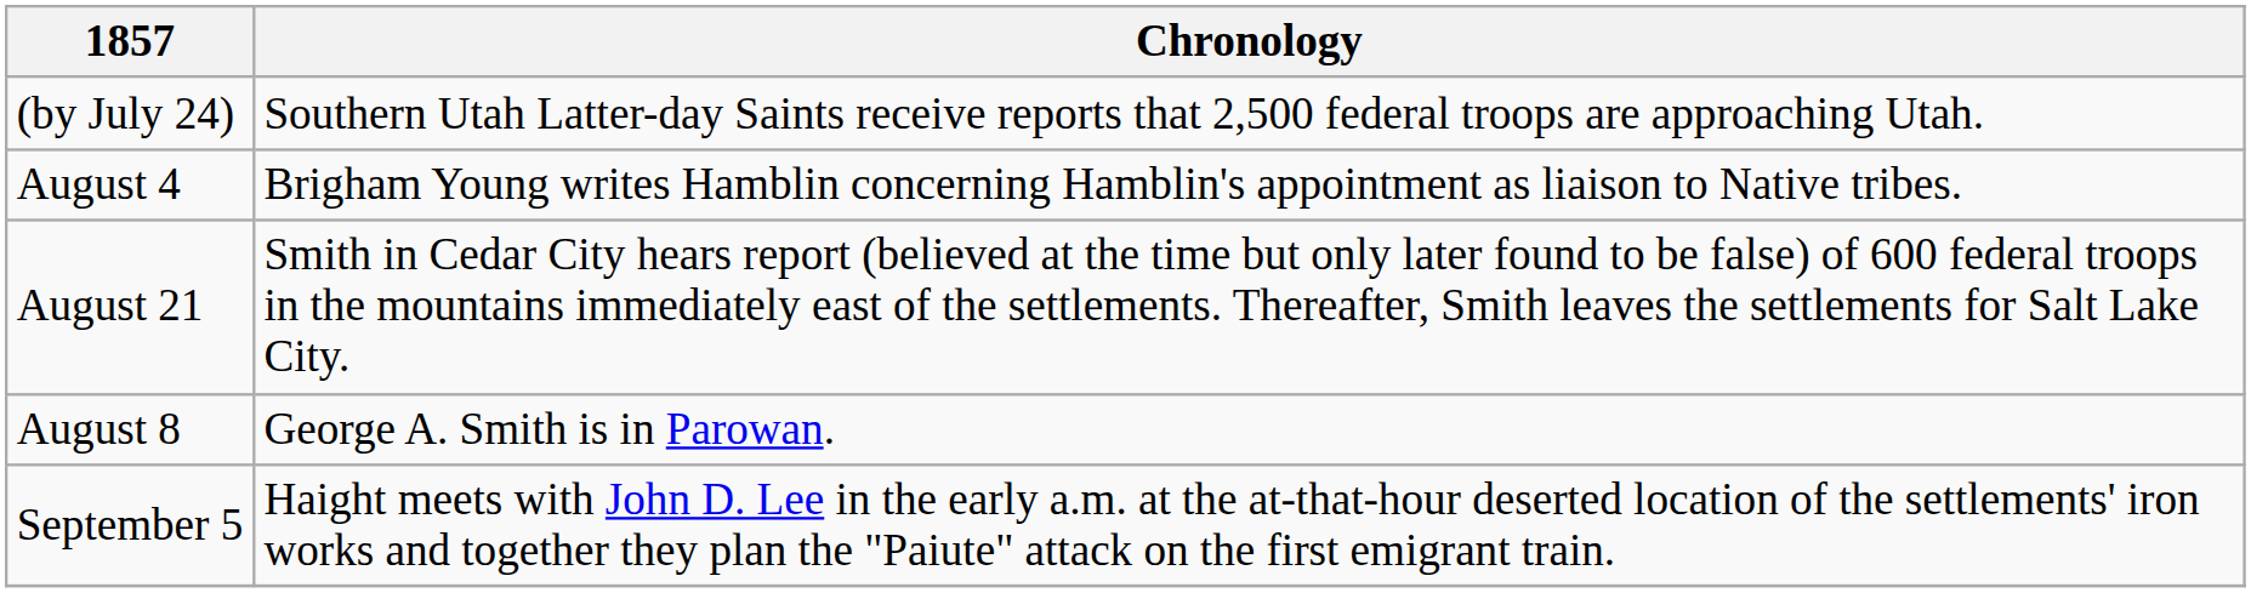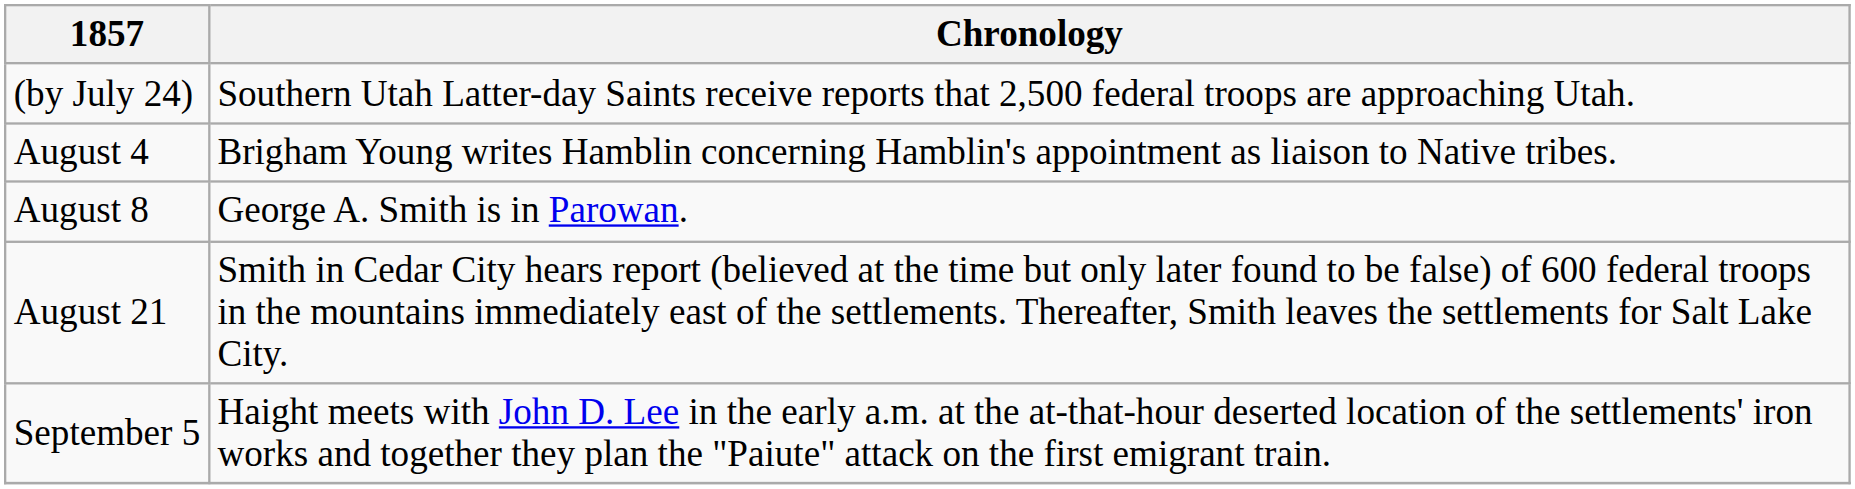rows swapped: August 8 <-> August 21
